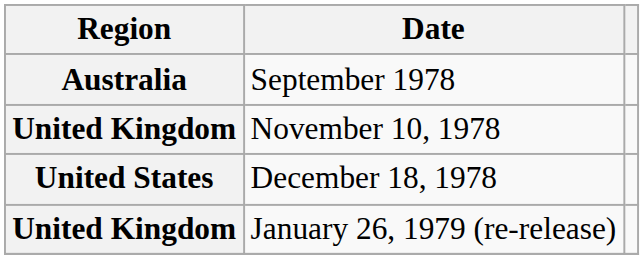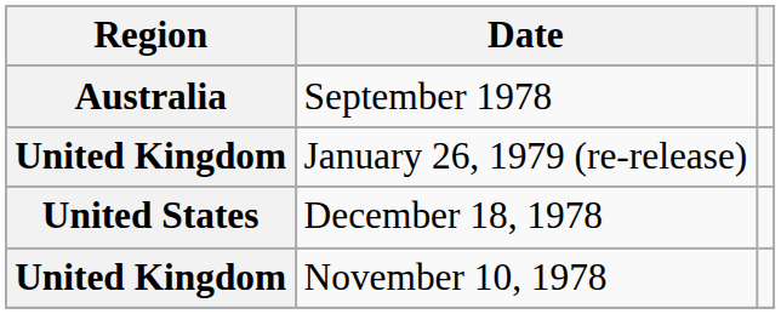rows swapped: November 10, 1978 <-> January 26, 1979 (re-release)
